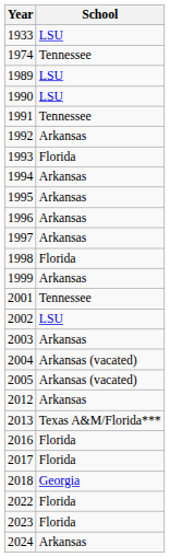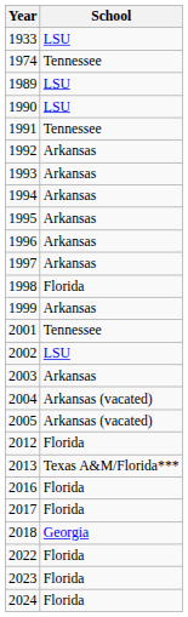1993 | School: Florida -> Arkansas
2012 | School: Arkansas -> Florida
2024 | School: Arkansas -> Florida
